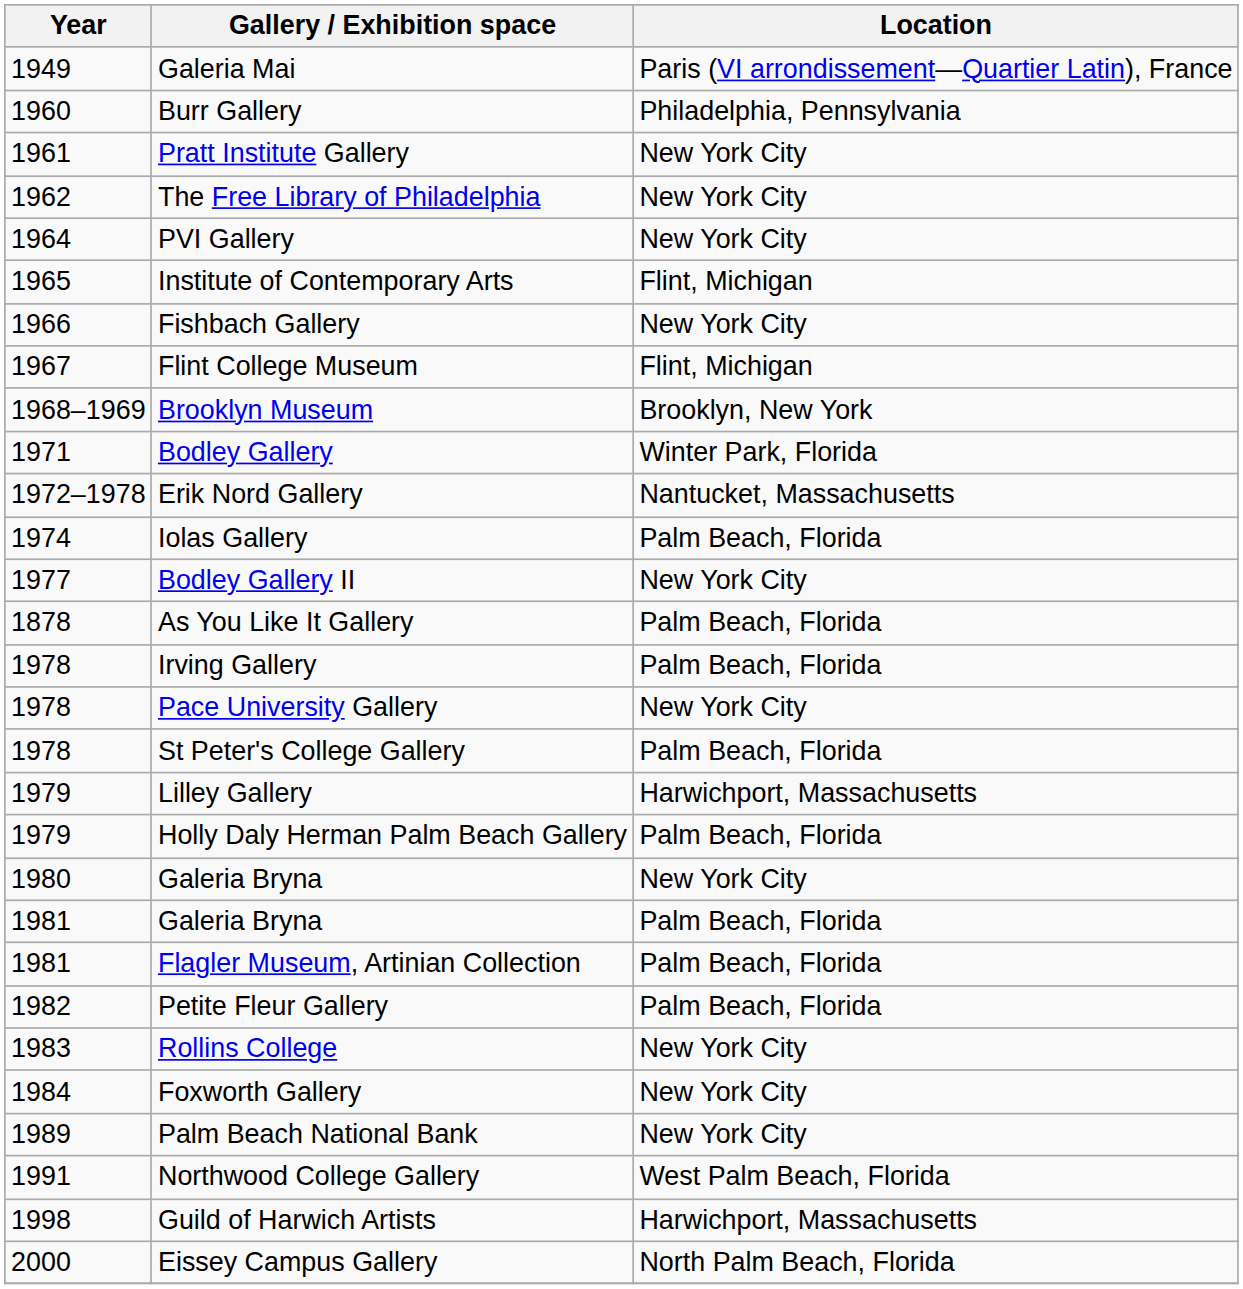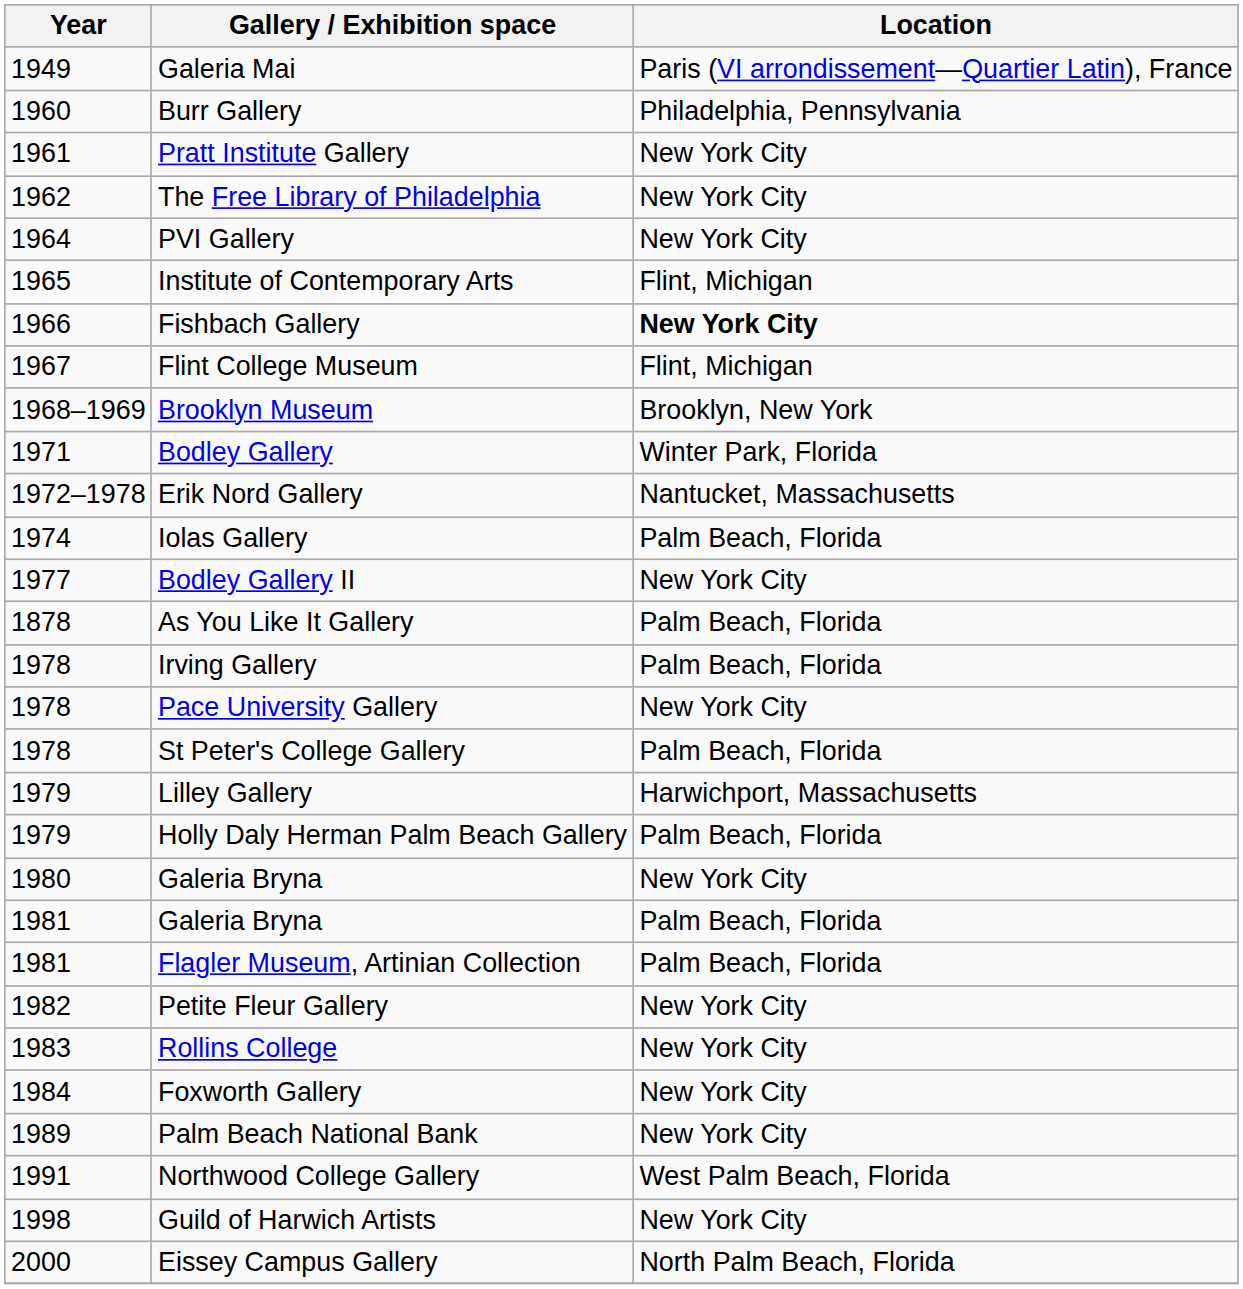Fishbach Gallery | Location: normal -> bold
Petite Fleur Gallery | Location: Palm Beach, Florida -> New York City
Guild of Harwich Artists | Location: Harwichport, Massachusetts -> New York City
